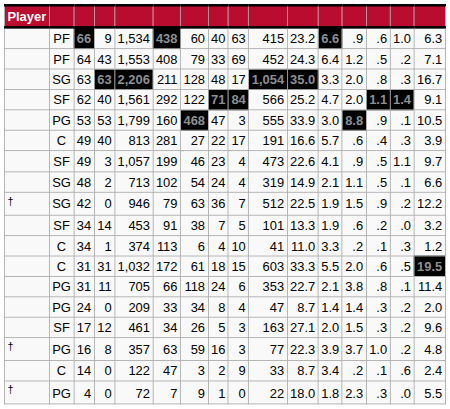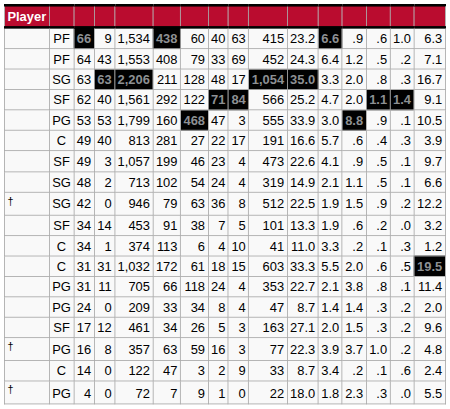49 / 3 | column 15: 1.1 -> .1
42 | column 9: 7 -> 8
31 / 11 | column 9: 6 -> 4
